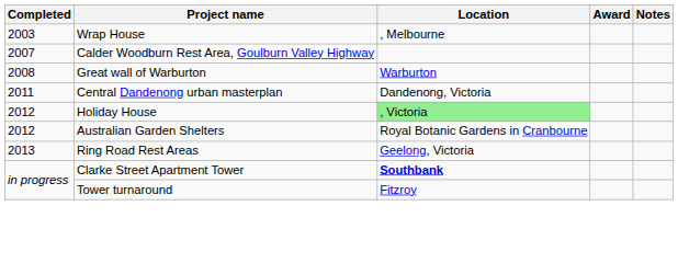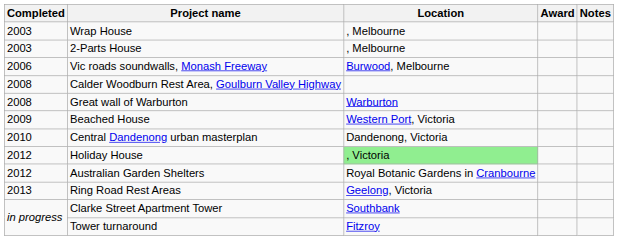+ row: 2003 | 2-Parts House | , Melbourne
+ row: 2006 | Vic roads soundwalls, Monash Freeway | Burwood, Melbourne
Calder Woodburn Rest Area, Goulburn Valley Highway | Completed: 2007 -> 2008
+ row: 2009 | Beached House | Western Port, Victoria
Central Dandenong urban masterplan | Completed: 2011 -> 2010
Clarke Street Apartment Tower | Location: bold -> normal
